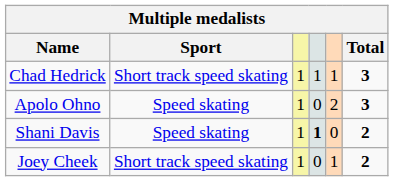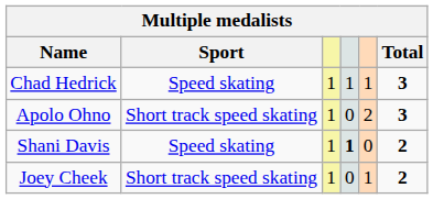Chad Hedrick | Sport: Short track speed skating -> Speed skating
Apolo Ohno | Sport: Speed skating -> Short track speed skating
